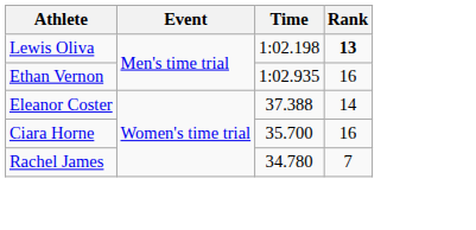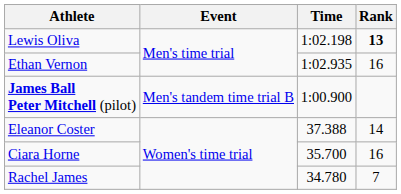+ row: James Ball Peter Mitchell (pilot) | Men's tandem time trial B | 1:00.900
